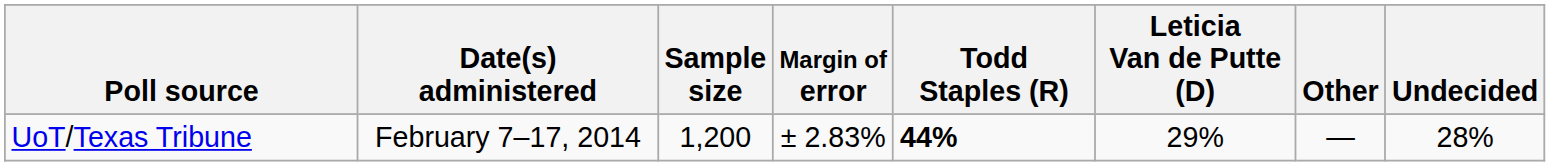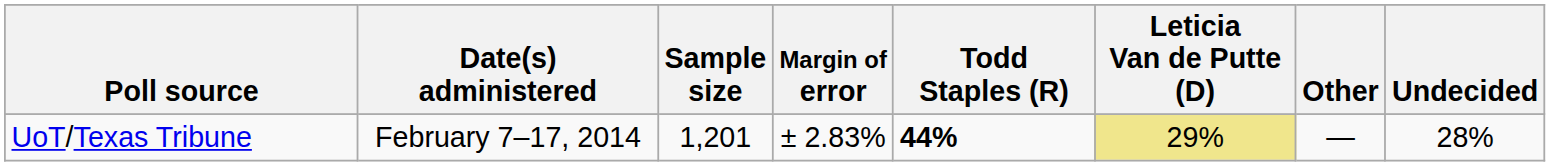UoT/Texas Tribune | Sample size: 1,200 -> 1,201
UoT/Texas Tribune | Leticia Van de Putte (D): no background -> khaki background
